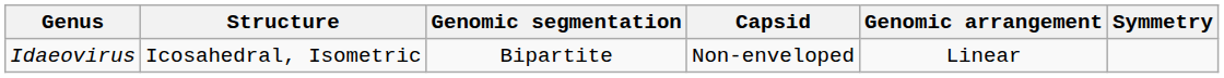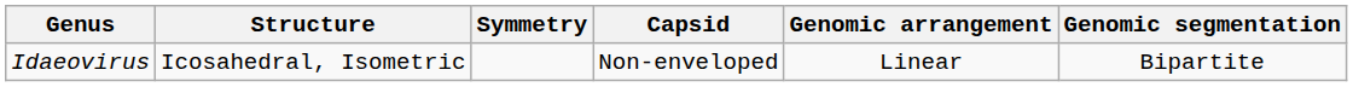columns swapped: Symmetry <-> Genomic segmentation
